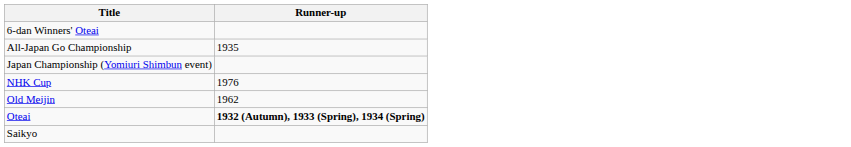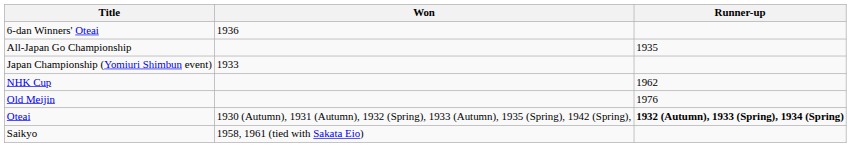+ column: Won | 1936 | 1933 | 1930 (Autumn), 1931 (Autumn), 1932 (Spring), 1933 (Autumn), 1935 (Spring), 1942 (Spring), | 1958, 1961 (tied with Sakata Eio)
NHK Cup | Runner-up: 1976 -> 1962
Old Meijin | Runner-up: 1962 -> 1976
